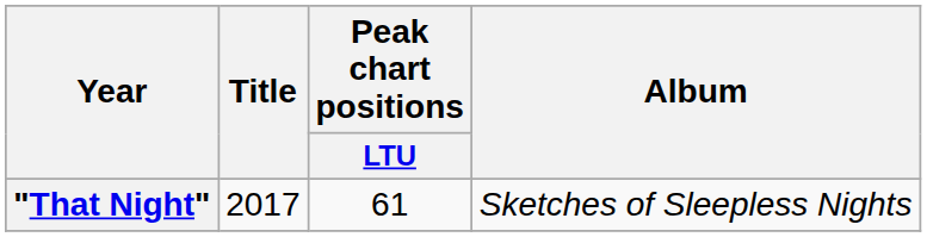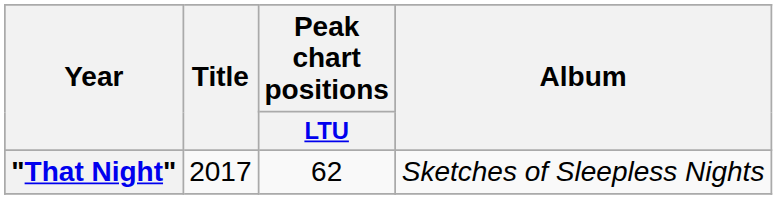"That Night" | Peak chart positions / LTU: 61 -> 62
